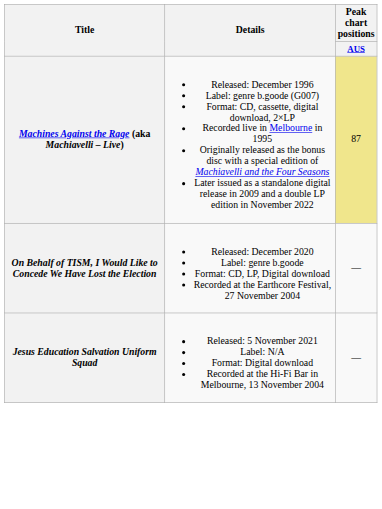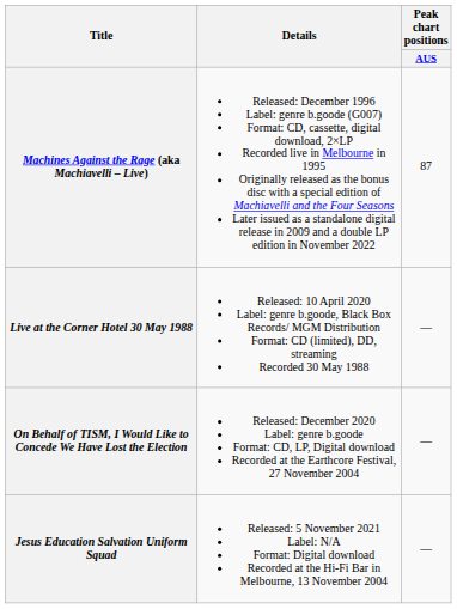Machines Against the Rage (aka Machiavelli – Live) | Peak chart positions / AUS: khaki background -> no background
+ row: Live at the Corner Hotel 30 May 1988 | Released: 10 April 2020 Label: genre b.goode, Black Box Records/ MGM Distribution Format: CD (limited), DD, streaming Recorded 30 May 1988 | —
